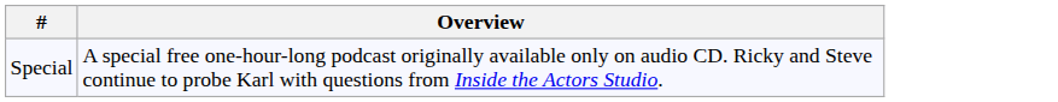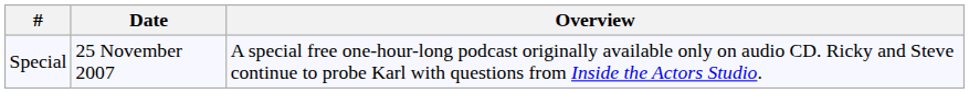+ column: Date | 25 November 2007
